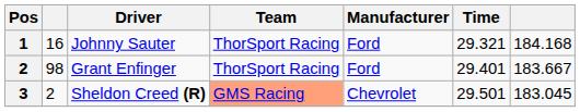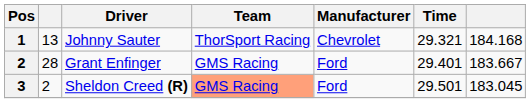Johnny Sauter | column 2: 16 -> 13
Johnny Sauter | Manufacturer: Ford -> Chevrolet
Grant Enfinger | column 2: 98 -> 28
Grant Enfinger | Team: ThorSport Racing -> GMS Racing
Sheldon Creed (R) | Manufacturer: Chevrolet -> Ford
